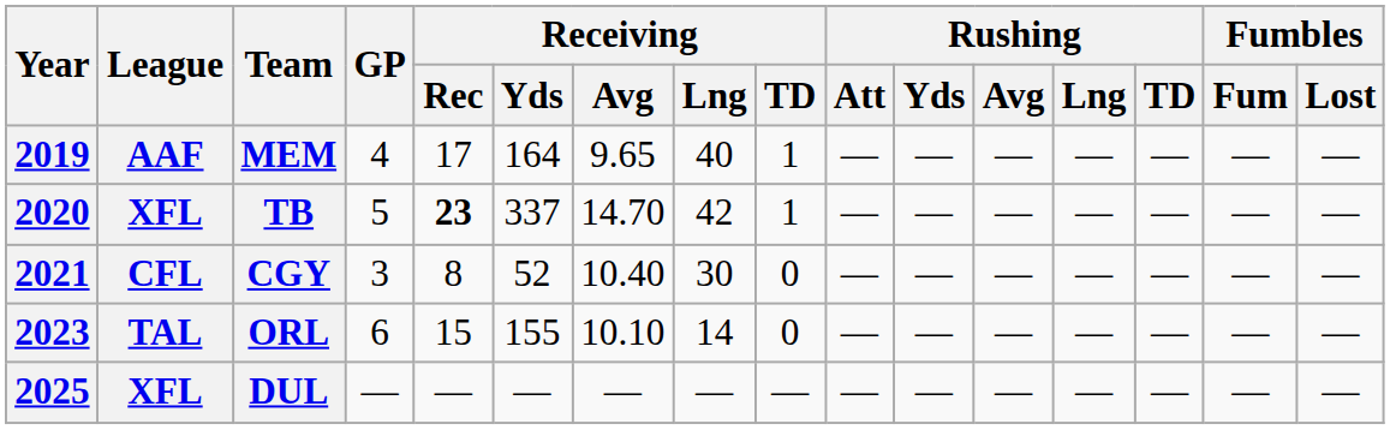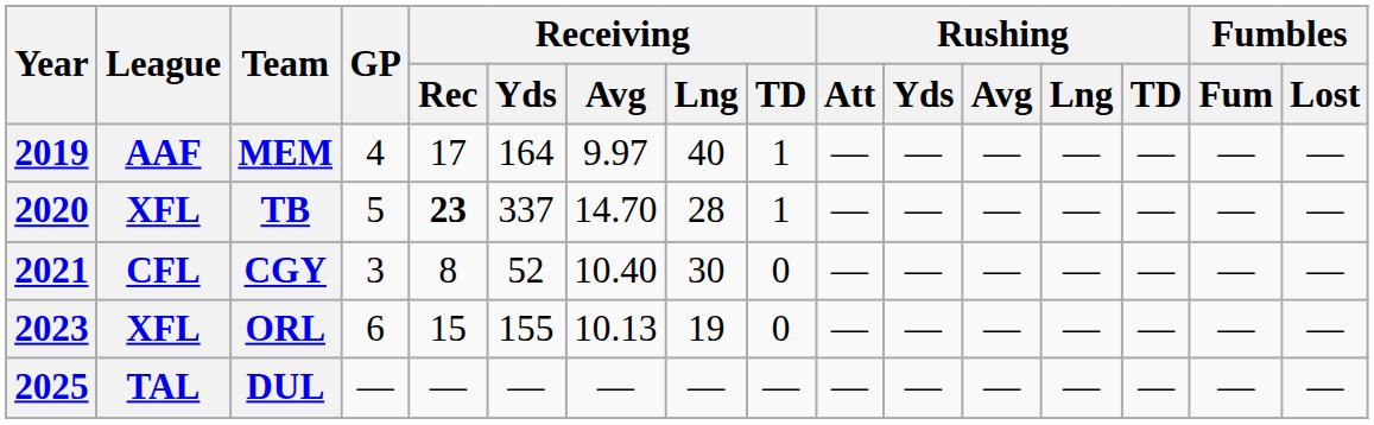MEM | Receiving / Avg: 9.65 -> 9.97
TB | Receiving / Lng: 42 -> 28
ORL | League: TAL -> XFL
ORL | Receiving / Avg: 10.10 -> 10.13
ORL | Receiving / Lng: 14 -> 19
DUL | League: XFL -> TAL
